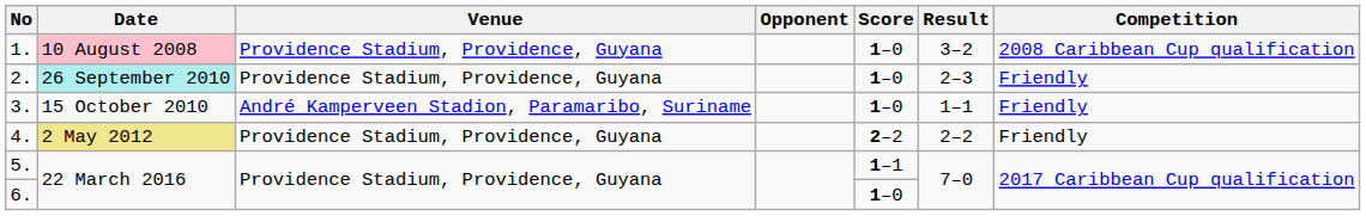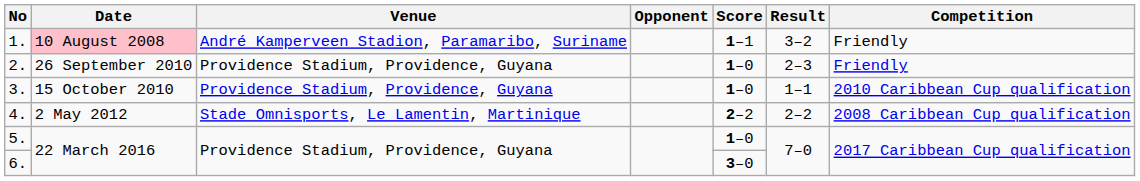1. | Venue: Providence Stadium, Providence, Guyana -> André Kamperveen Stadion, Paramaribo, Suriname
1. | Score: 1–0 -> 1–1
1. | Competition: 2008 Caribbean Cup qualification -> Friendly
2. | Date: paleturquoise background -> no background
3. | Venue: André Kamperveen Stadion, Paramaribo, Suriname -> Providence Stadium, Providence, Guyana
3. | Competition: Friendly -> 2010 Caribbean Cup qualification
4. | Date: khaki background -> no background
4. | Venue: Providence Stadium, Providence, Guyana -> Stade Omnisports, Le Lamentin, Martinique
4. | Competition: Friendly -> 2008 Caribbean Cup qualification
5. | Score: 1–1 -> 1–0
6. | Score: 1–0 -> 3–0
